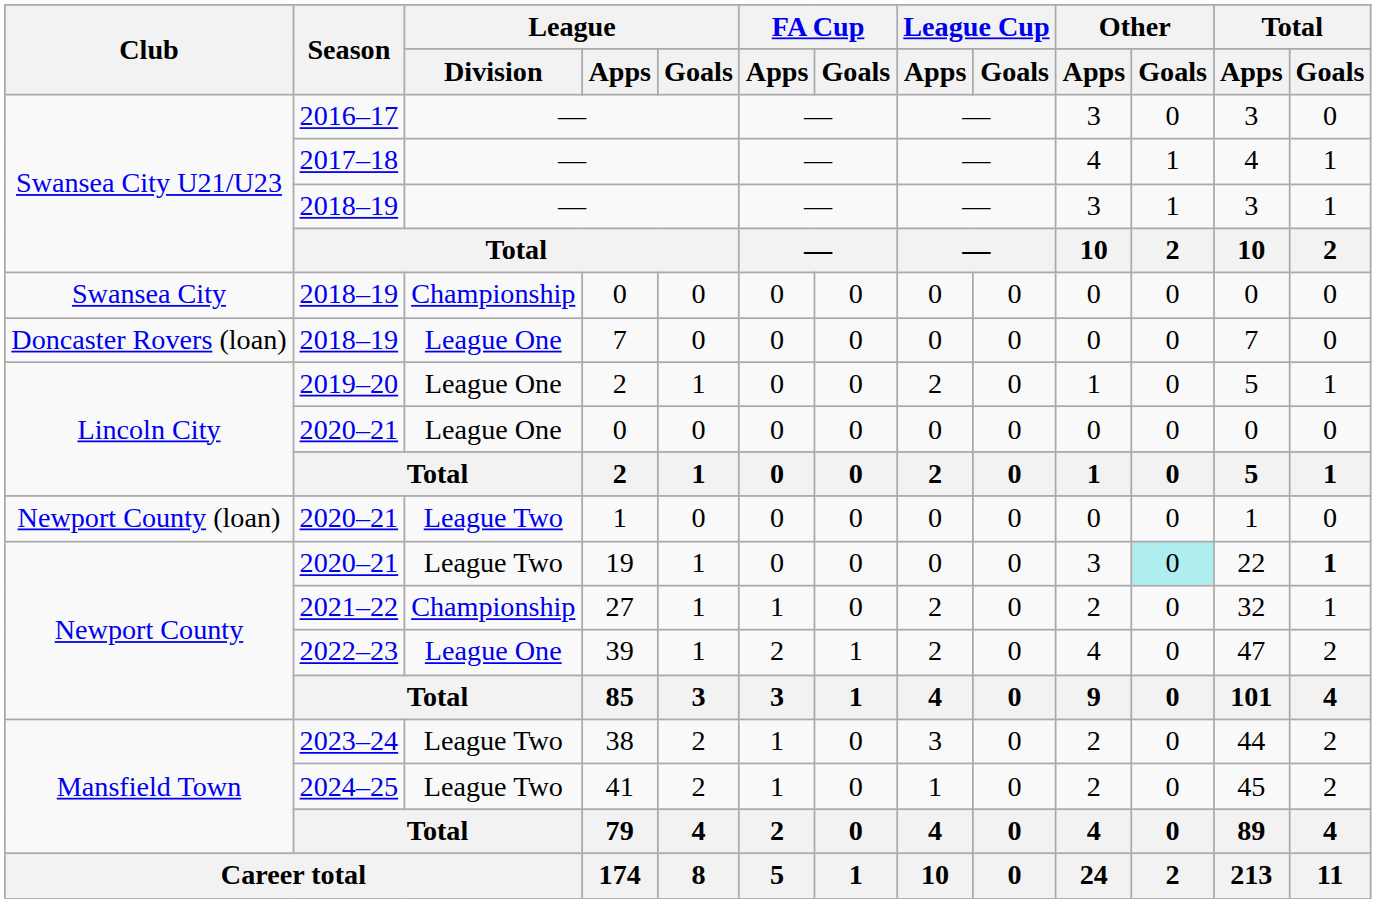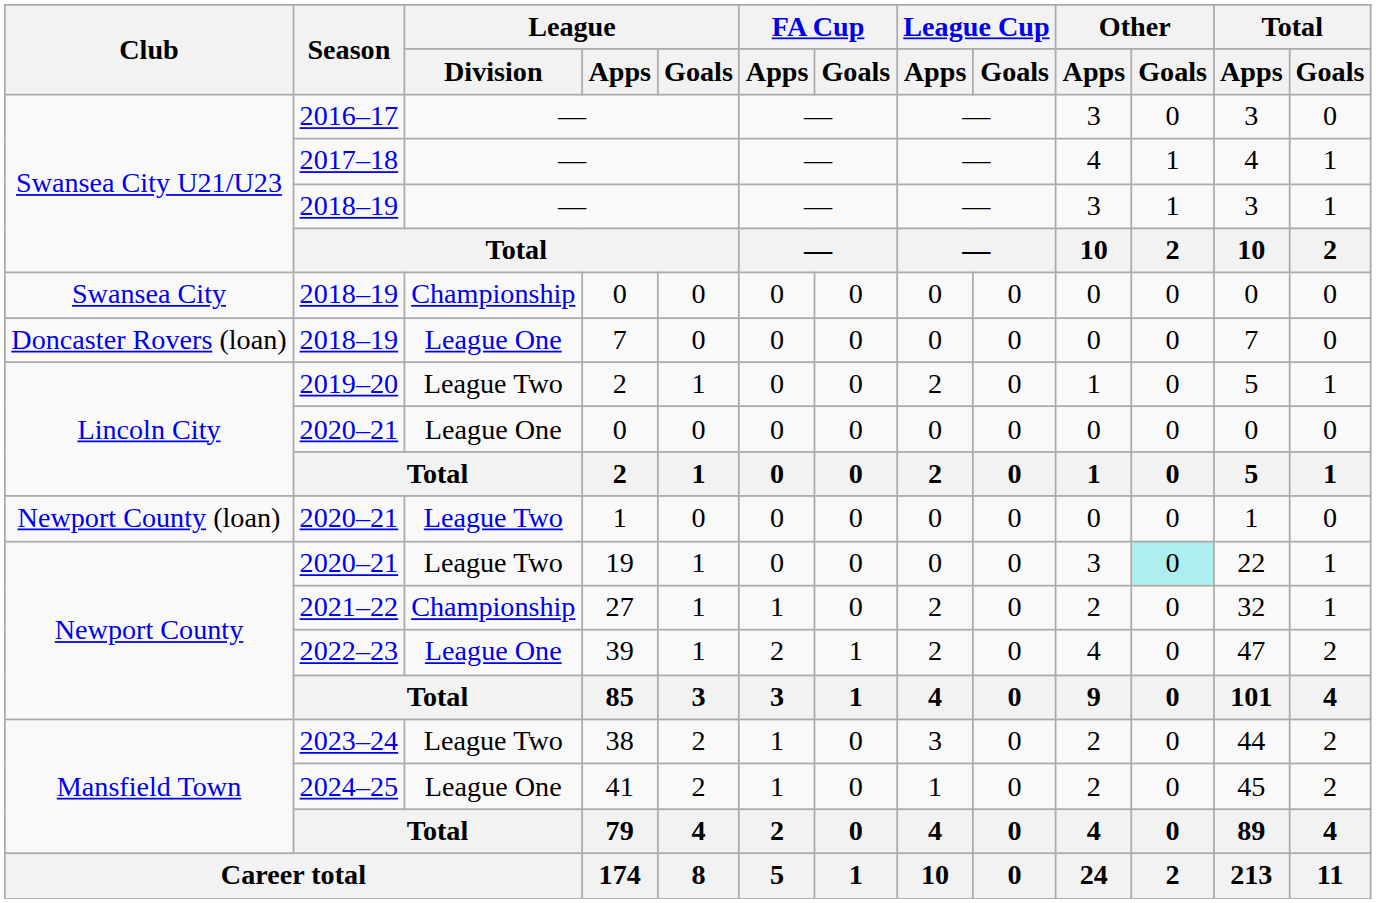2019–20 / 2 | League / Division: League One -> League Two
19 | Total / Goals: bold -> normal
41 | League / Division: League Two -> League One
